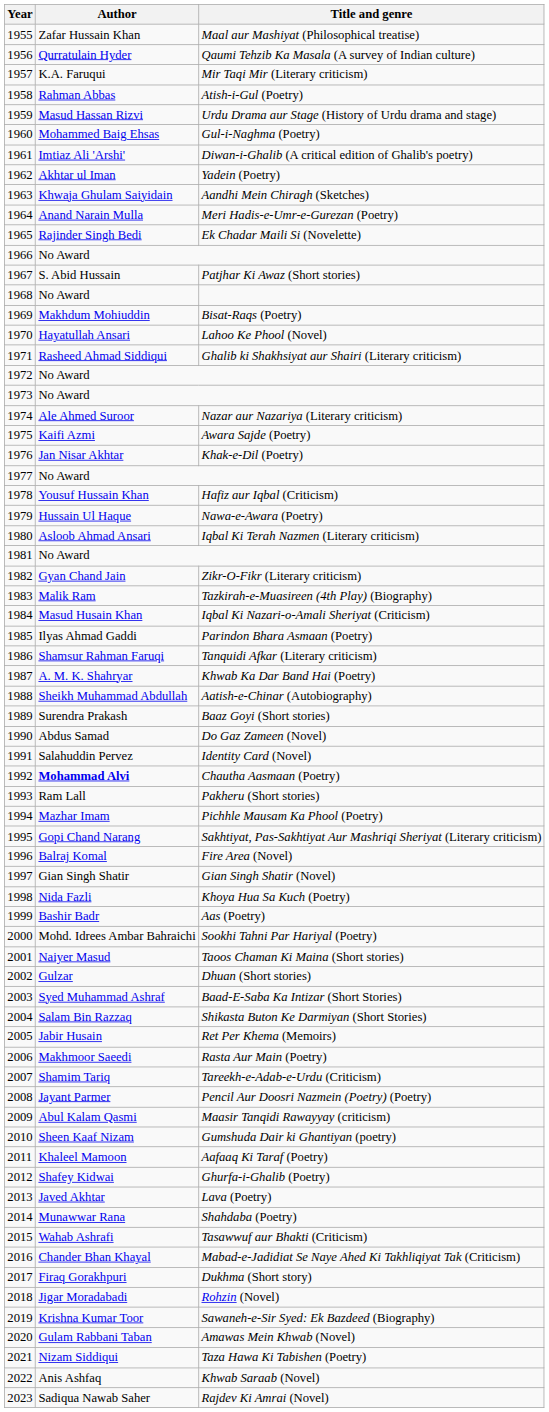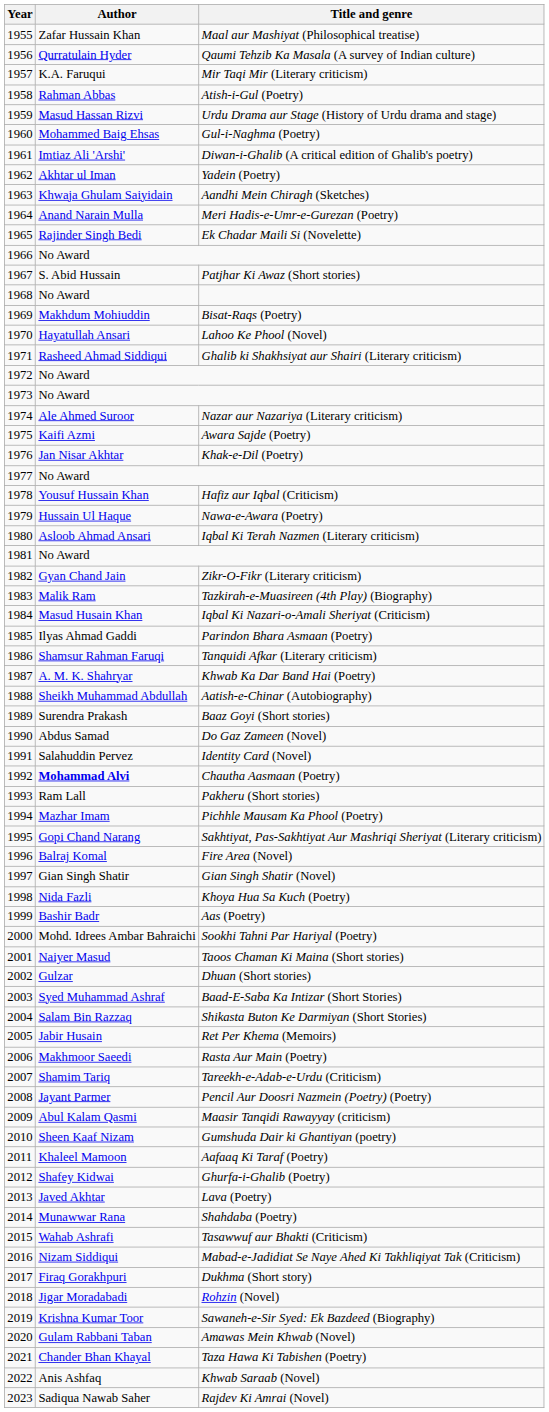Mabad-e-Jadidiat Se Naye Ahed Ki Takhliqiyat Tak (Criticism) | Author: Chander Bhan Khayal -> Nizam Siddiqui
Taza Hawa Ki Tabishen (Poetry) | Author: Nizam Siddiqui -> Chander Bhan Khayal
